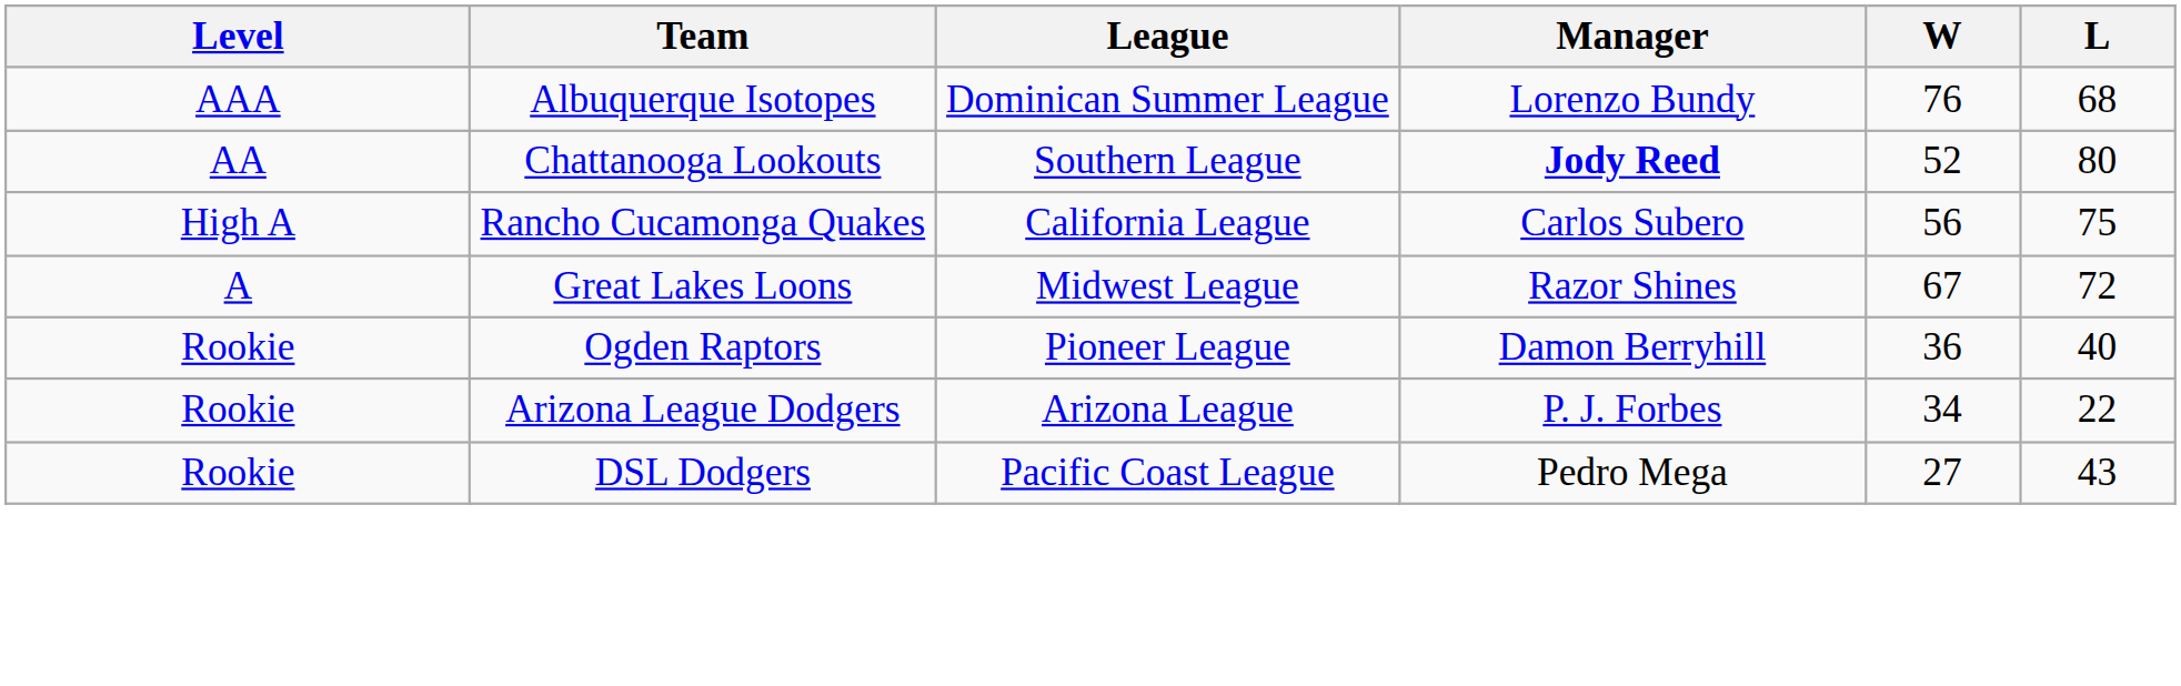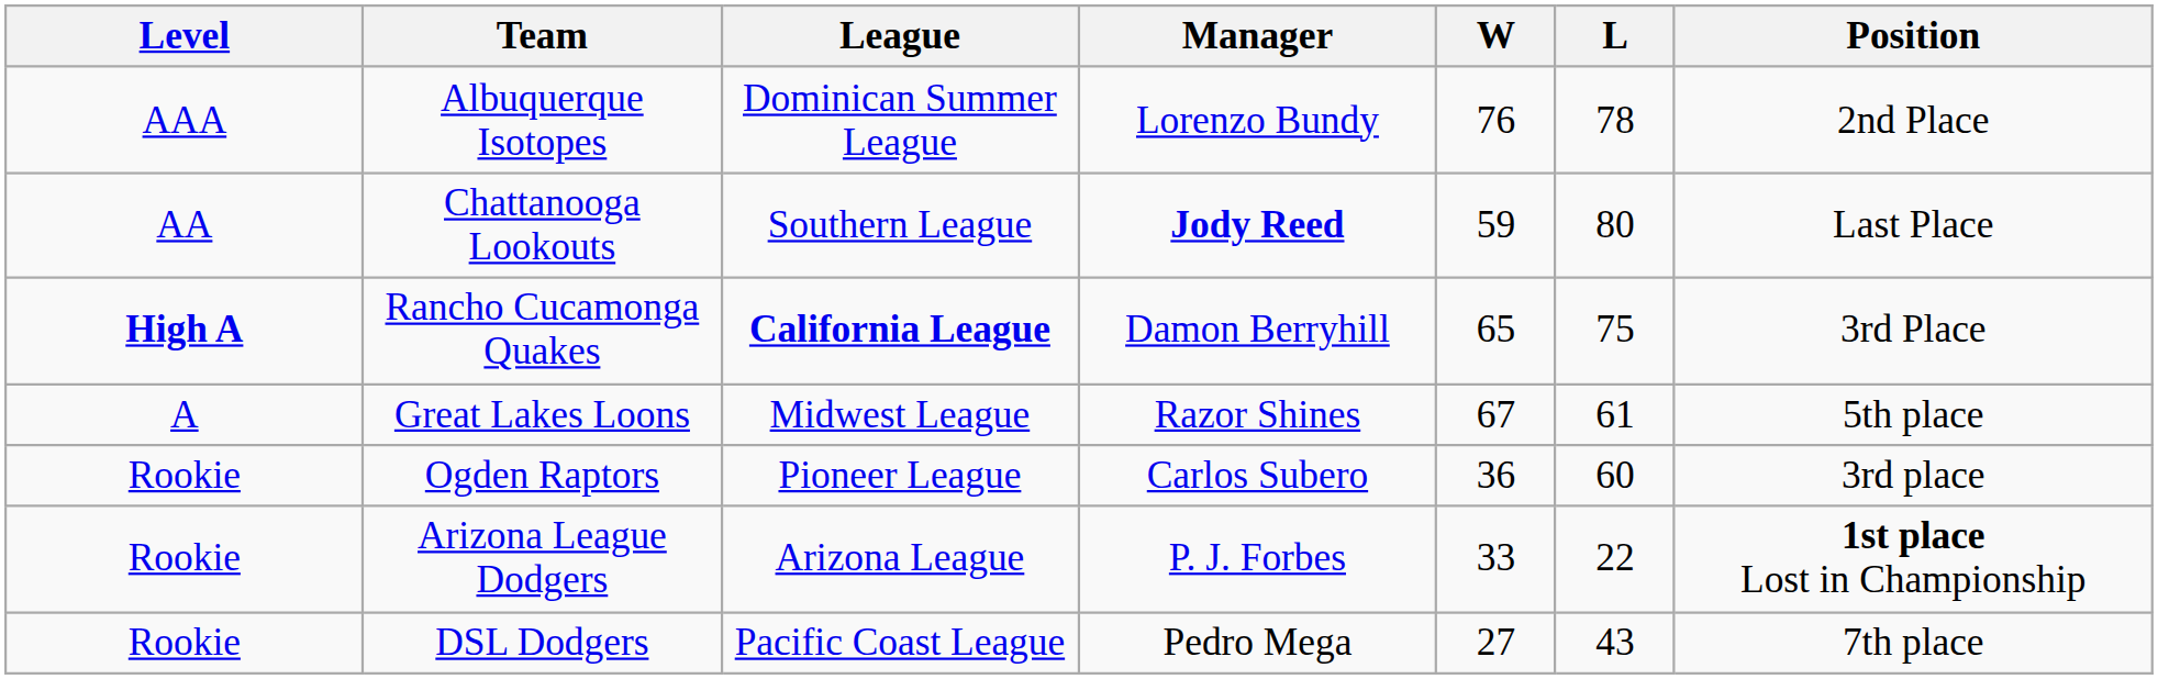+ column: Position | 2nd Place | Last Place | 3rd Place | 5th place | 3rd place | 1st place Lost in Championship | 7th place
Albuquerque Isotopes | L: 68 -> 78
Chattanooga Lookouts | W: 52 -> 59
Rancho Cucamonga Quakes | Level: normal -> bold
Rancho Cucamonga Quakes | League: normal -> bold
Rancho Cucamonga Quakes | Manager: Carlos Subero -> Damon Berryhill
Rancho Cucamonga Quakes | W: 56 -> 65
Great Lakes Loons | L: 72 -> 61
Ogden Raptors | Manager: Damon Berryhill -> Carlos Subero
Ogden Raptors | L: 40 -> 60
Arizona League Dodgers | W: 34 -> 33
